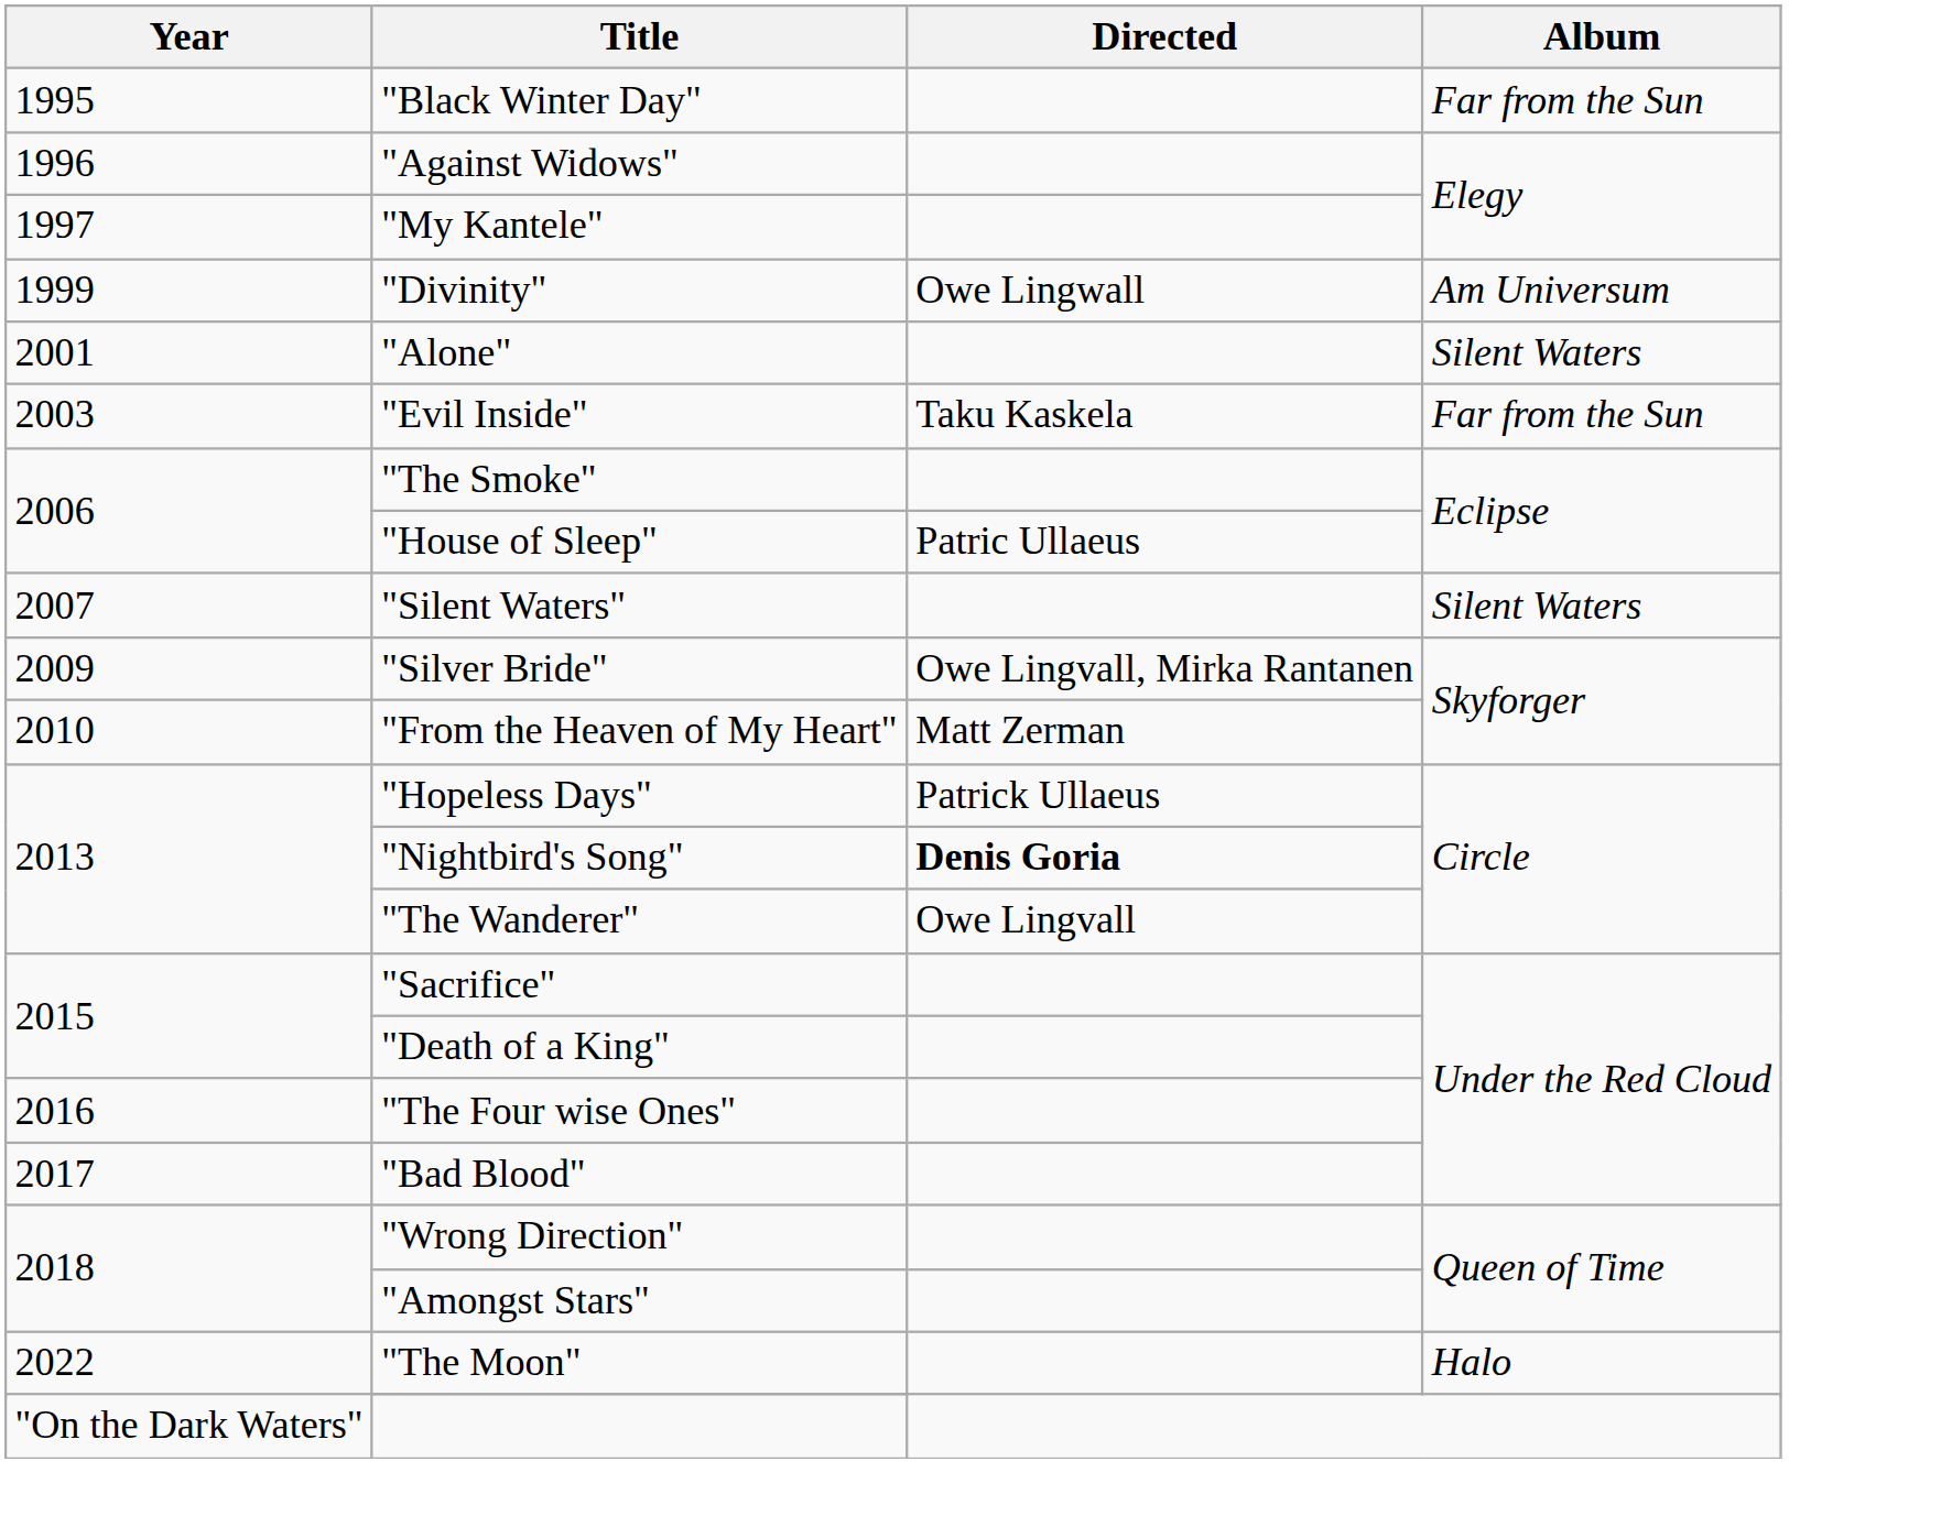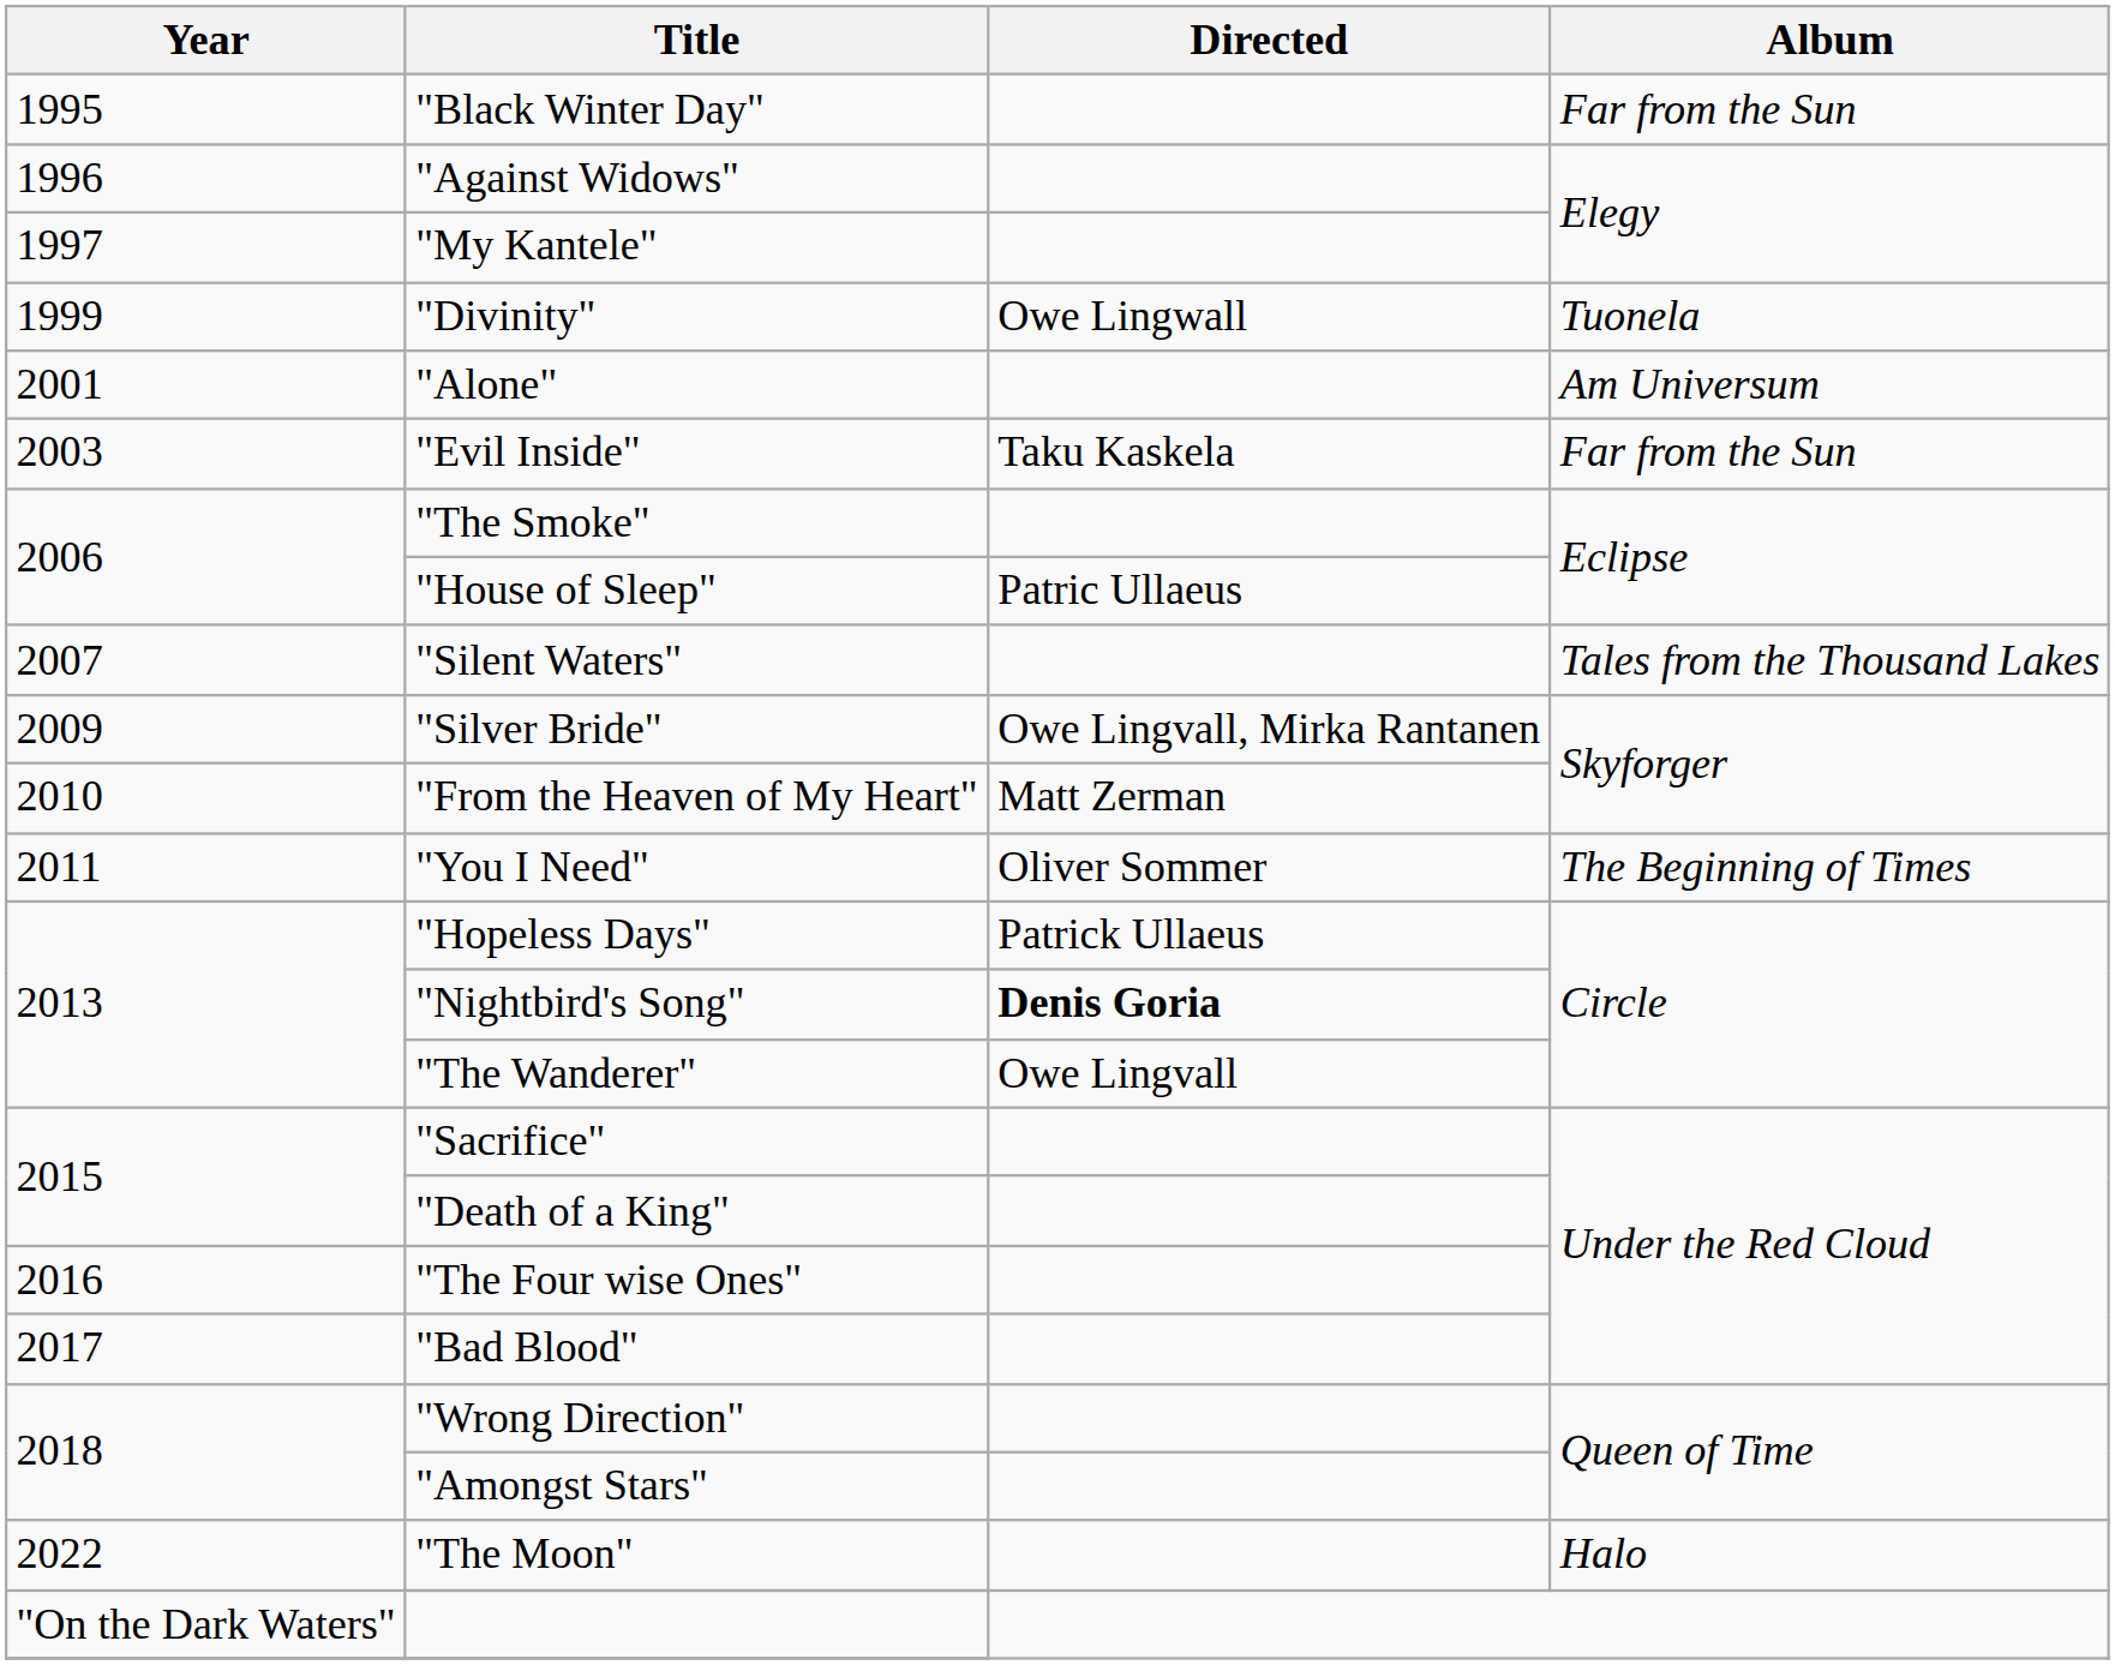"Divinity" | Album: Am Universum -> Tuonela
"Alone" | Album: Silent Waters -> Am Universum
"Silent Waters" | Album: Silent Waters -> Tales from the Thousand Lakes
+ row: 2011 | "You I Need" | Oliver Sommer | The Beginning of Times
